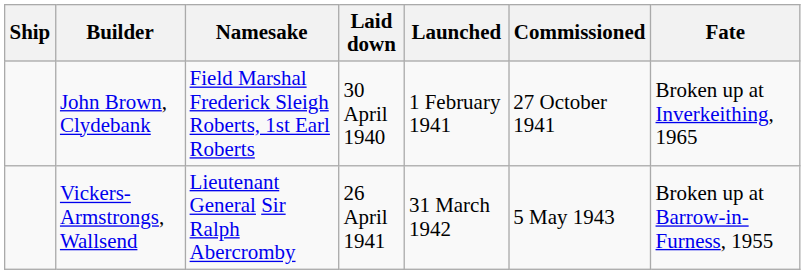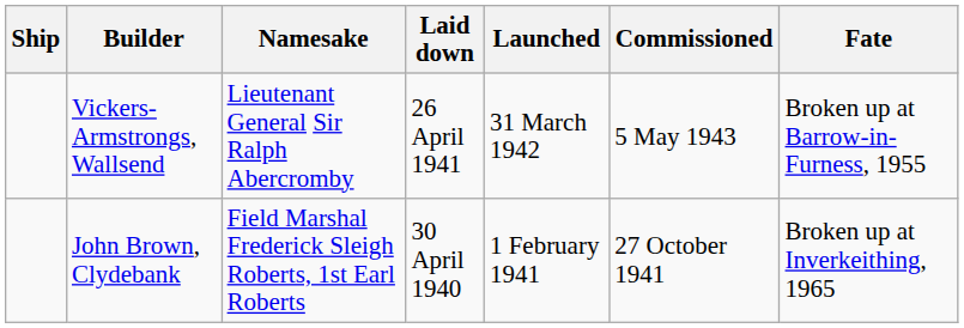rows swapped: John Brown, Clydebank <-> Vickers-Armstrongs, Wallsend
